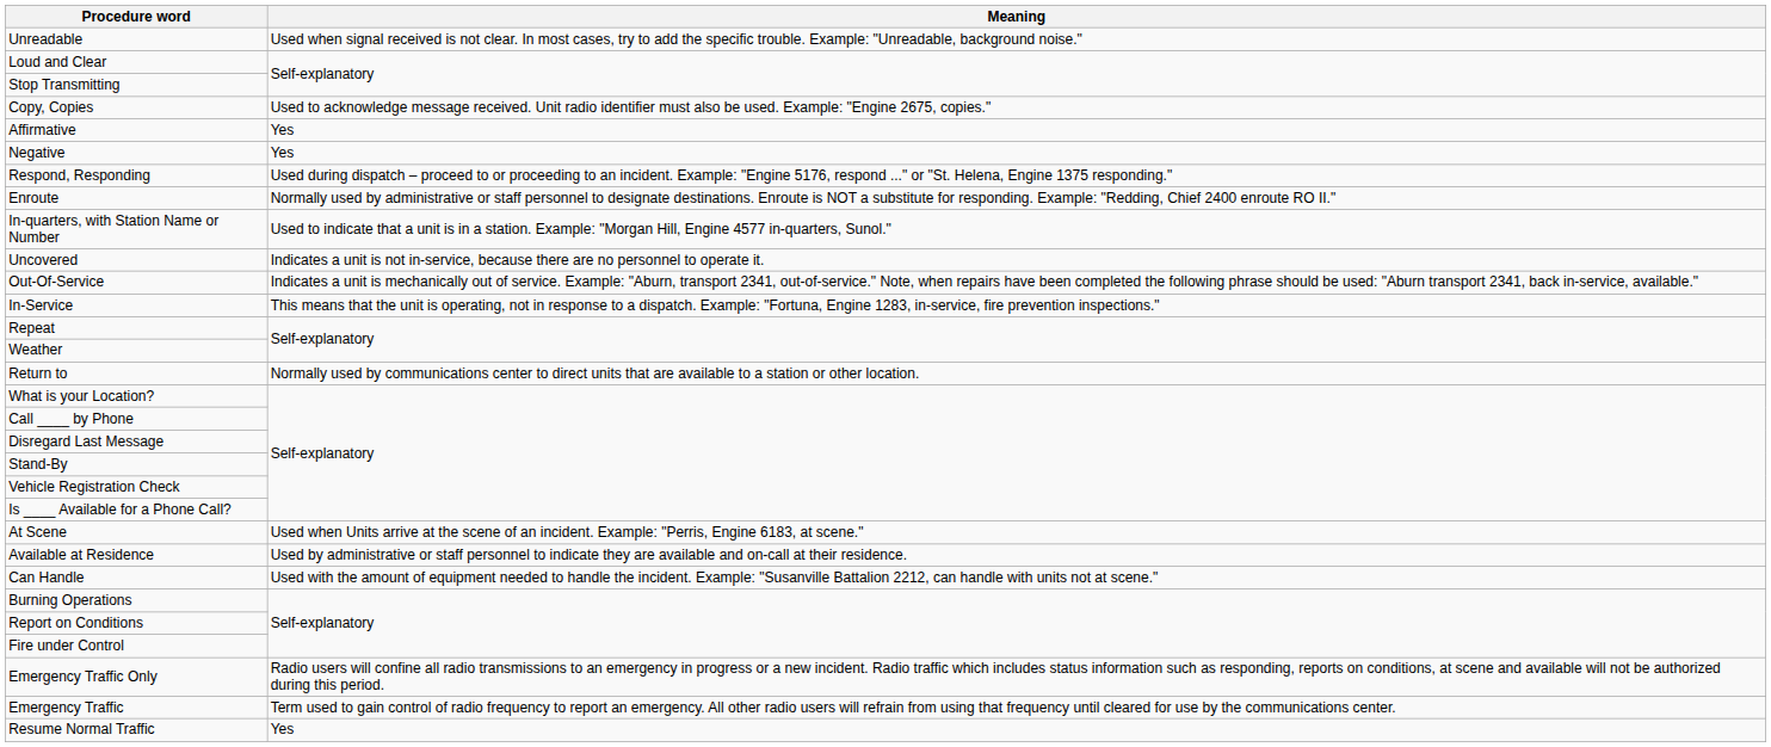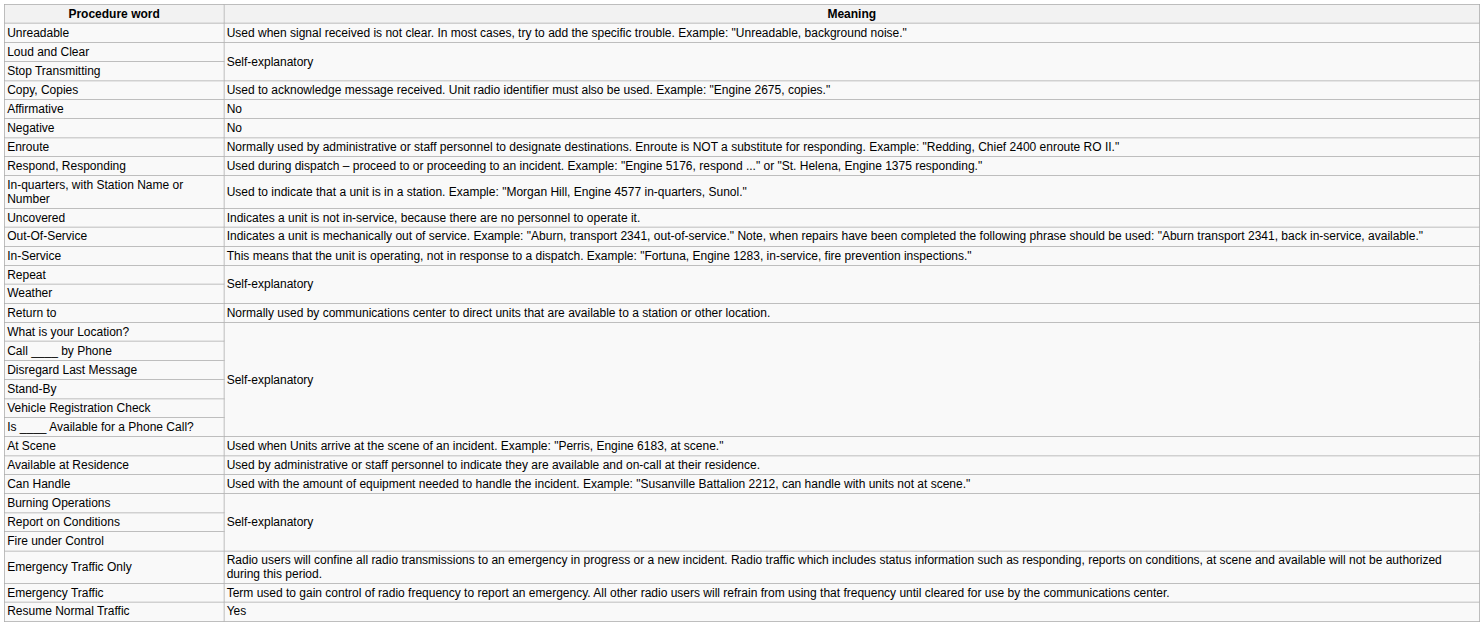Affirmative | Meaning: Yes -> No
Negative | Meaning: Yes -> No
rows swapped: Respond, Responding <-> Enroute
